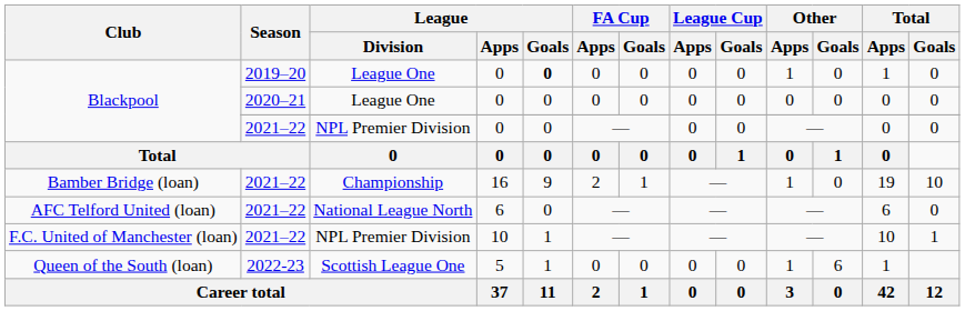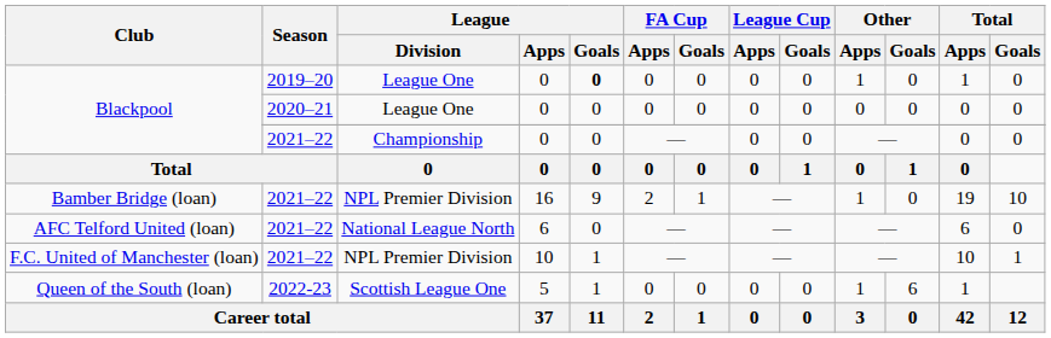Blackpool / 2021–22 | League / Division: NPL Premier Division -> Championship
Bamber Bridge (loan) | League / Division: Championship -> NPL Premier Division
